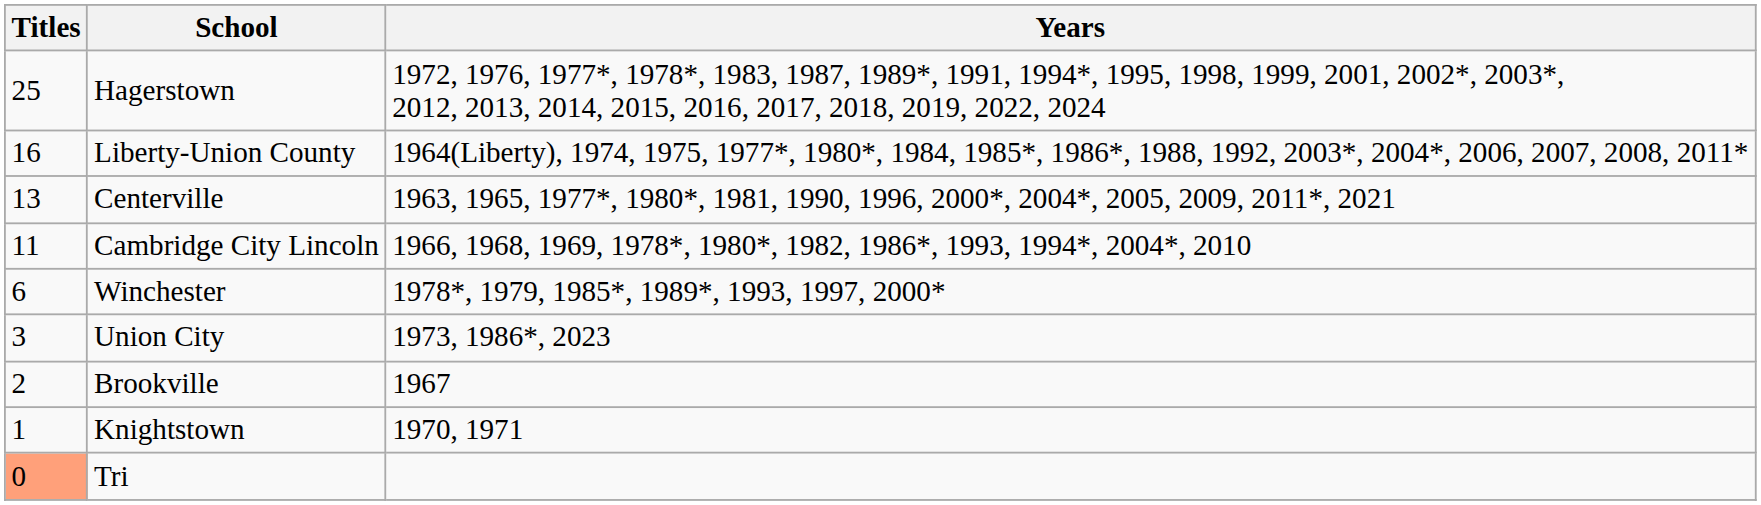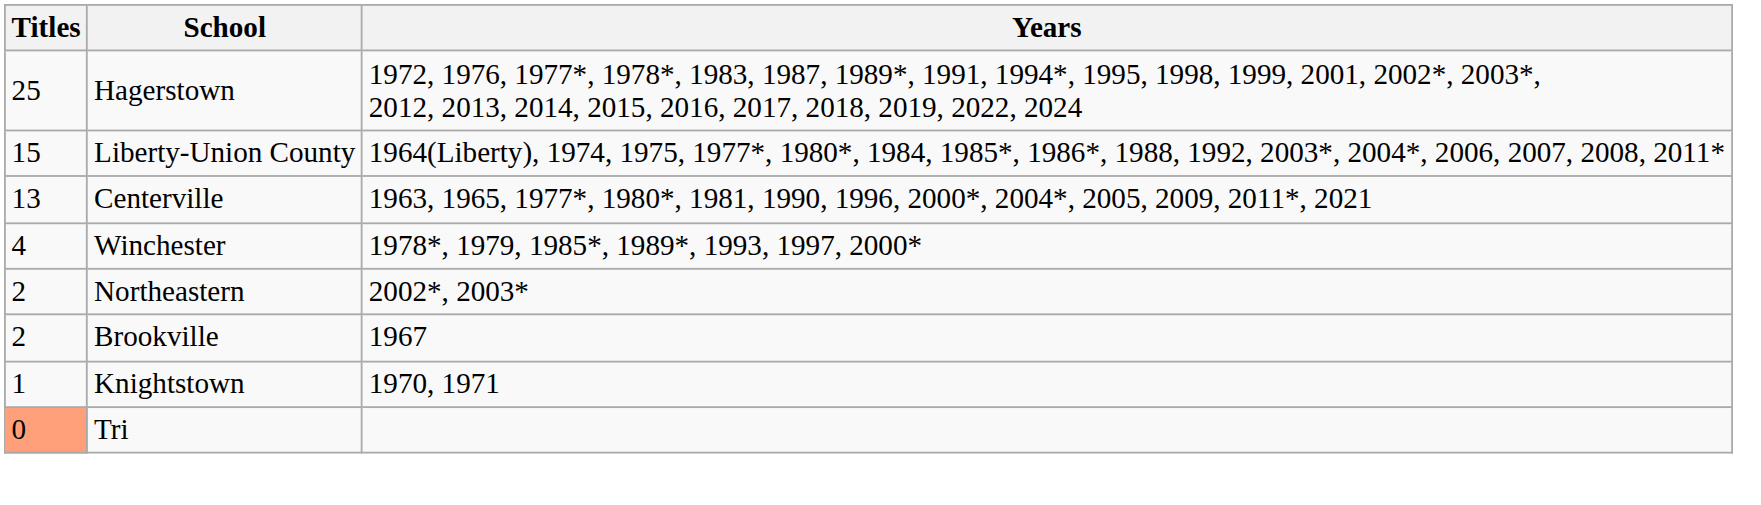Liberty-Union County | Titles: 16 -> 15
- row: 11 | Cambridge City Lincoln | 1966, 1968, 1969, 1978*, 1980*, 1982, 1986*, 1993, 1994*, 2004*, 2010
Winchester | Titles: 6 -> 4
- row: 3 | Union City | 1973, 1986*, 2023
+ row: 2 | Northeastern | 2002*, 2003*
